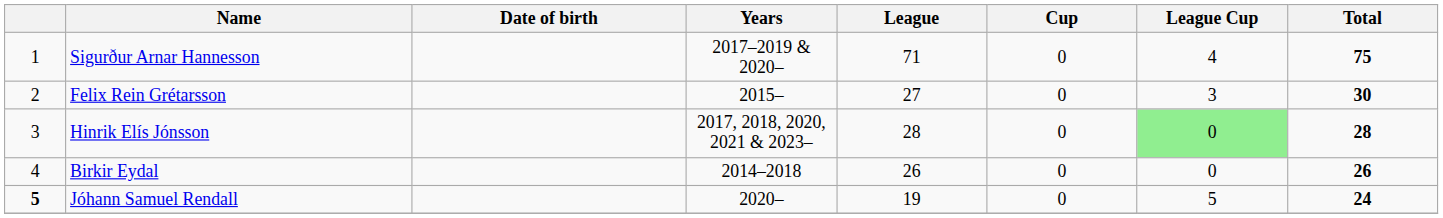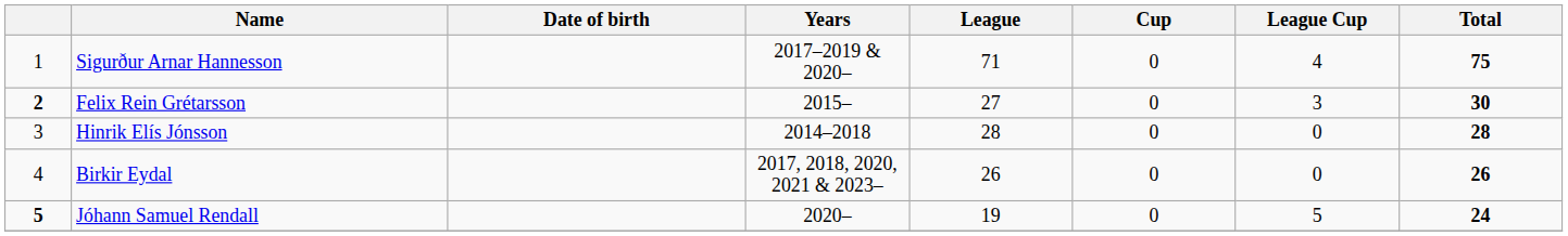Felix Rein Grétarsson | column 1: normal -> bold
Hinrik Elís Jónsson | Years: 2017, 2018, 2020, 2021 & 2023– -> 2014–2018
Hinrik Elís Jónsson | League Cup: lightgreen background -> no background
Birkir Eydal | Years: 2014–2018 -> 2017, 2018, 2020, 2021 & 2023–
